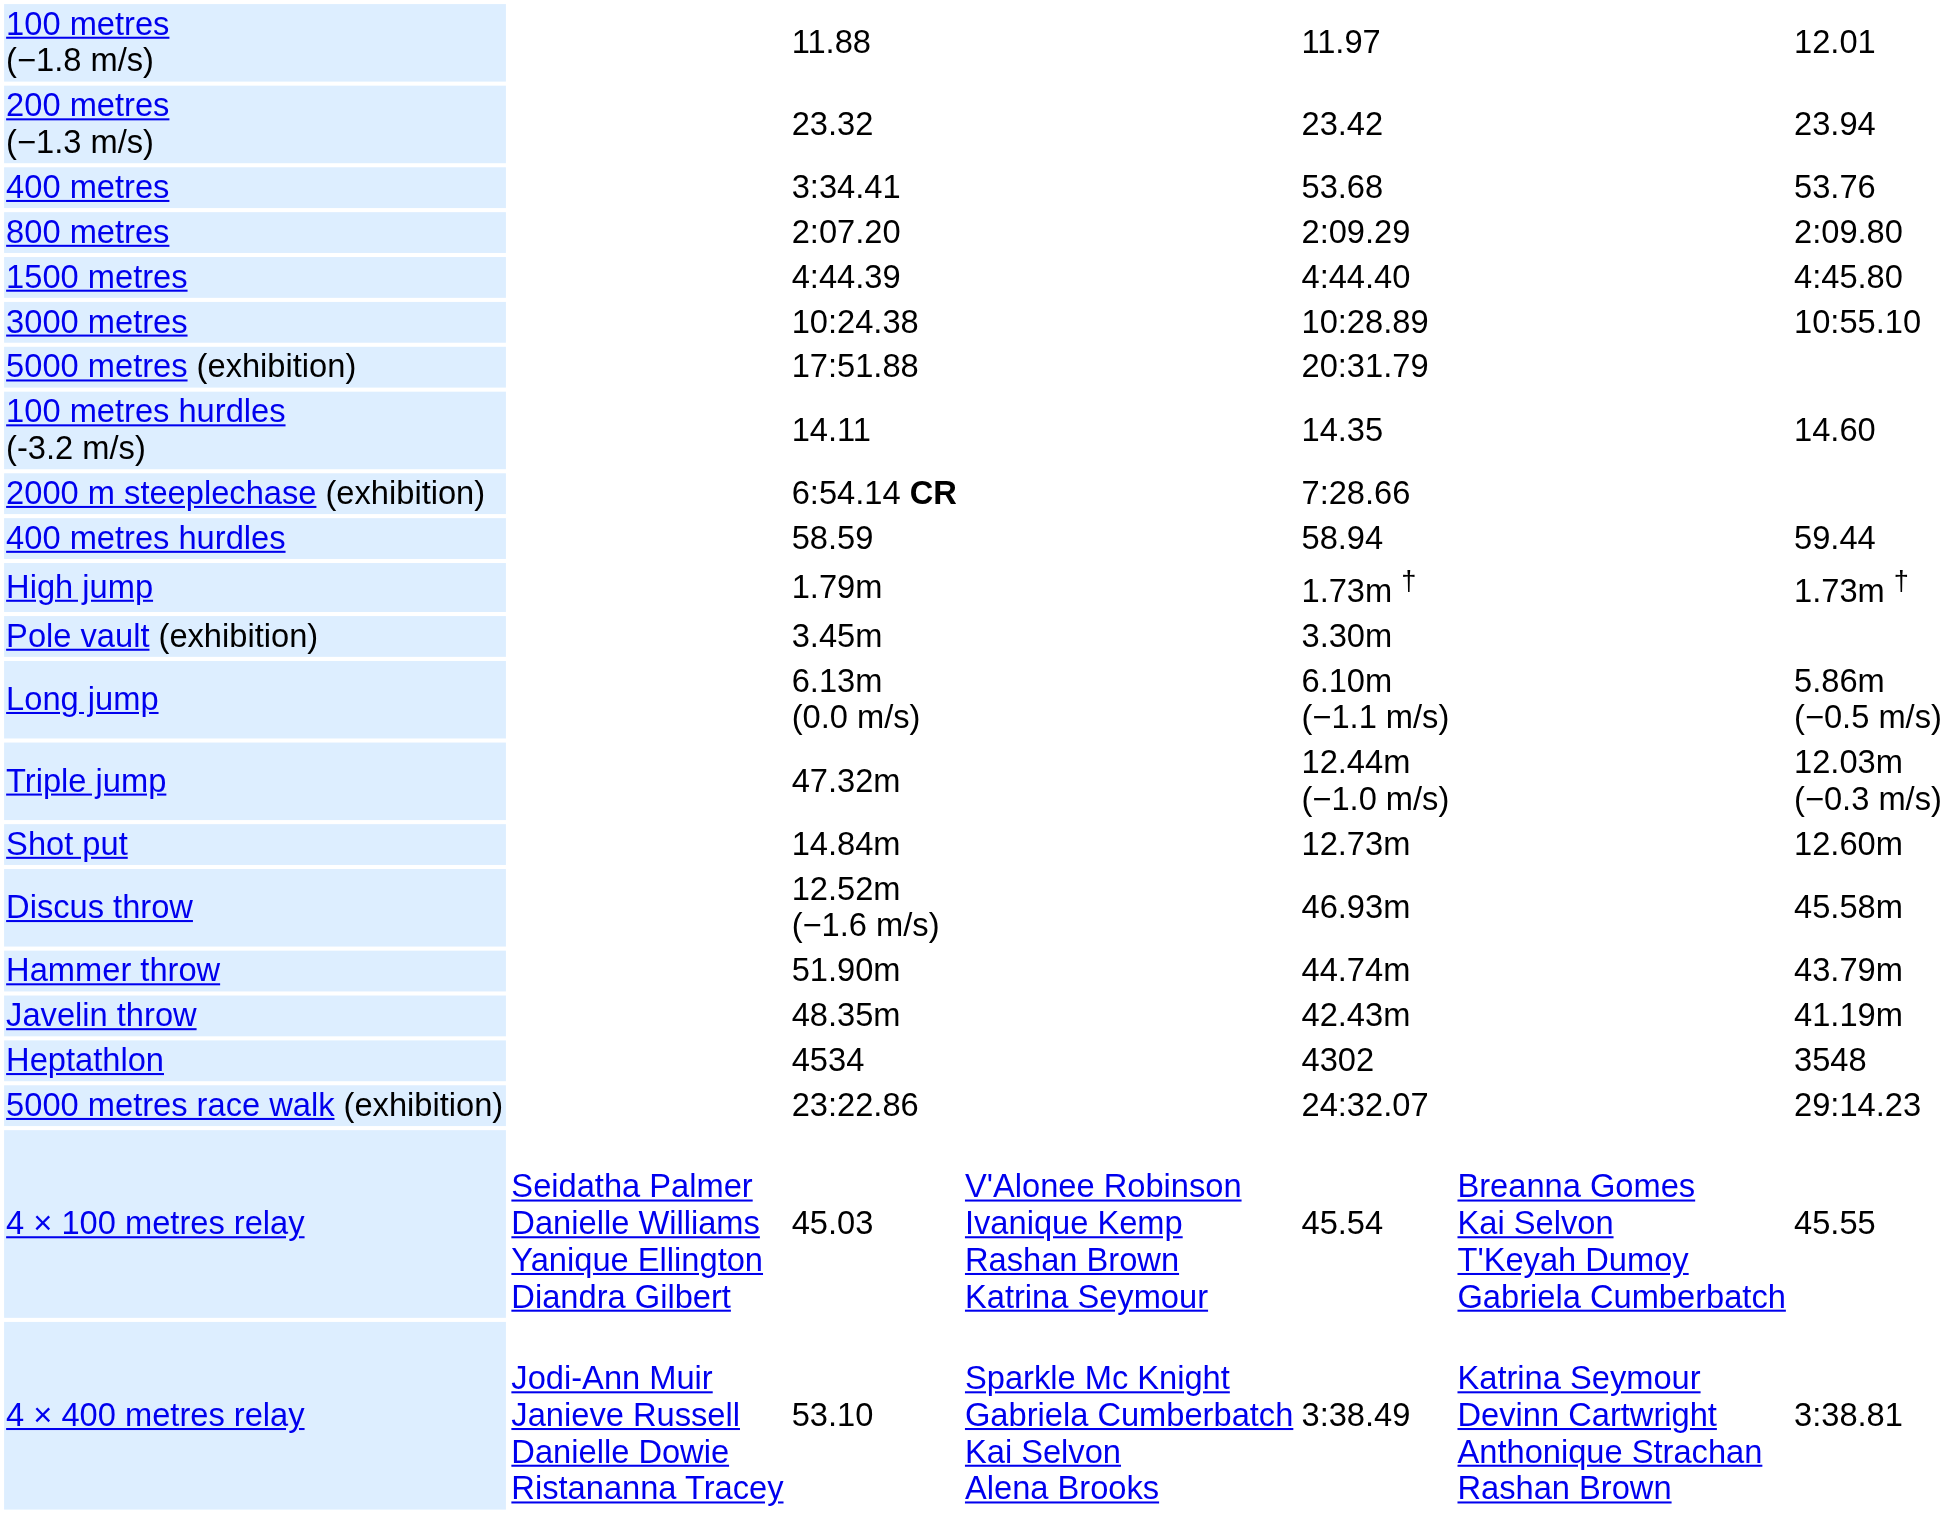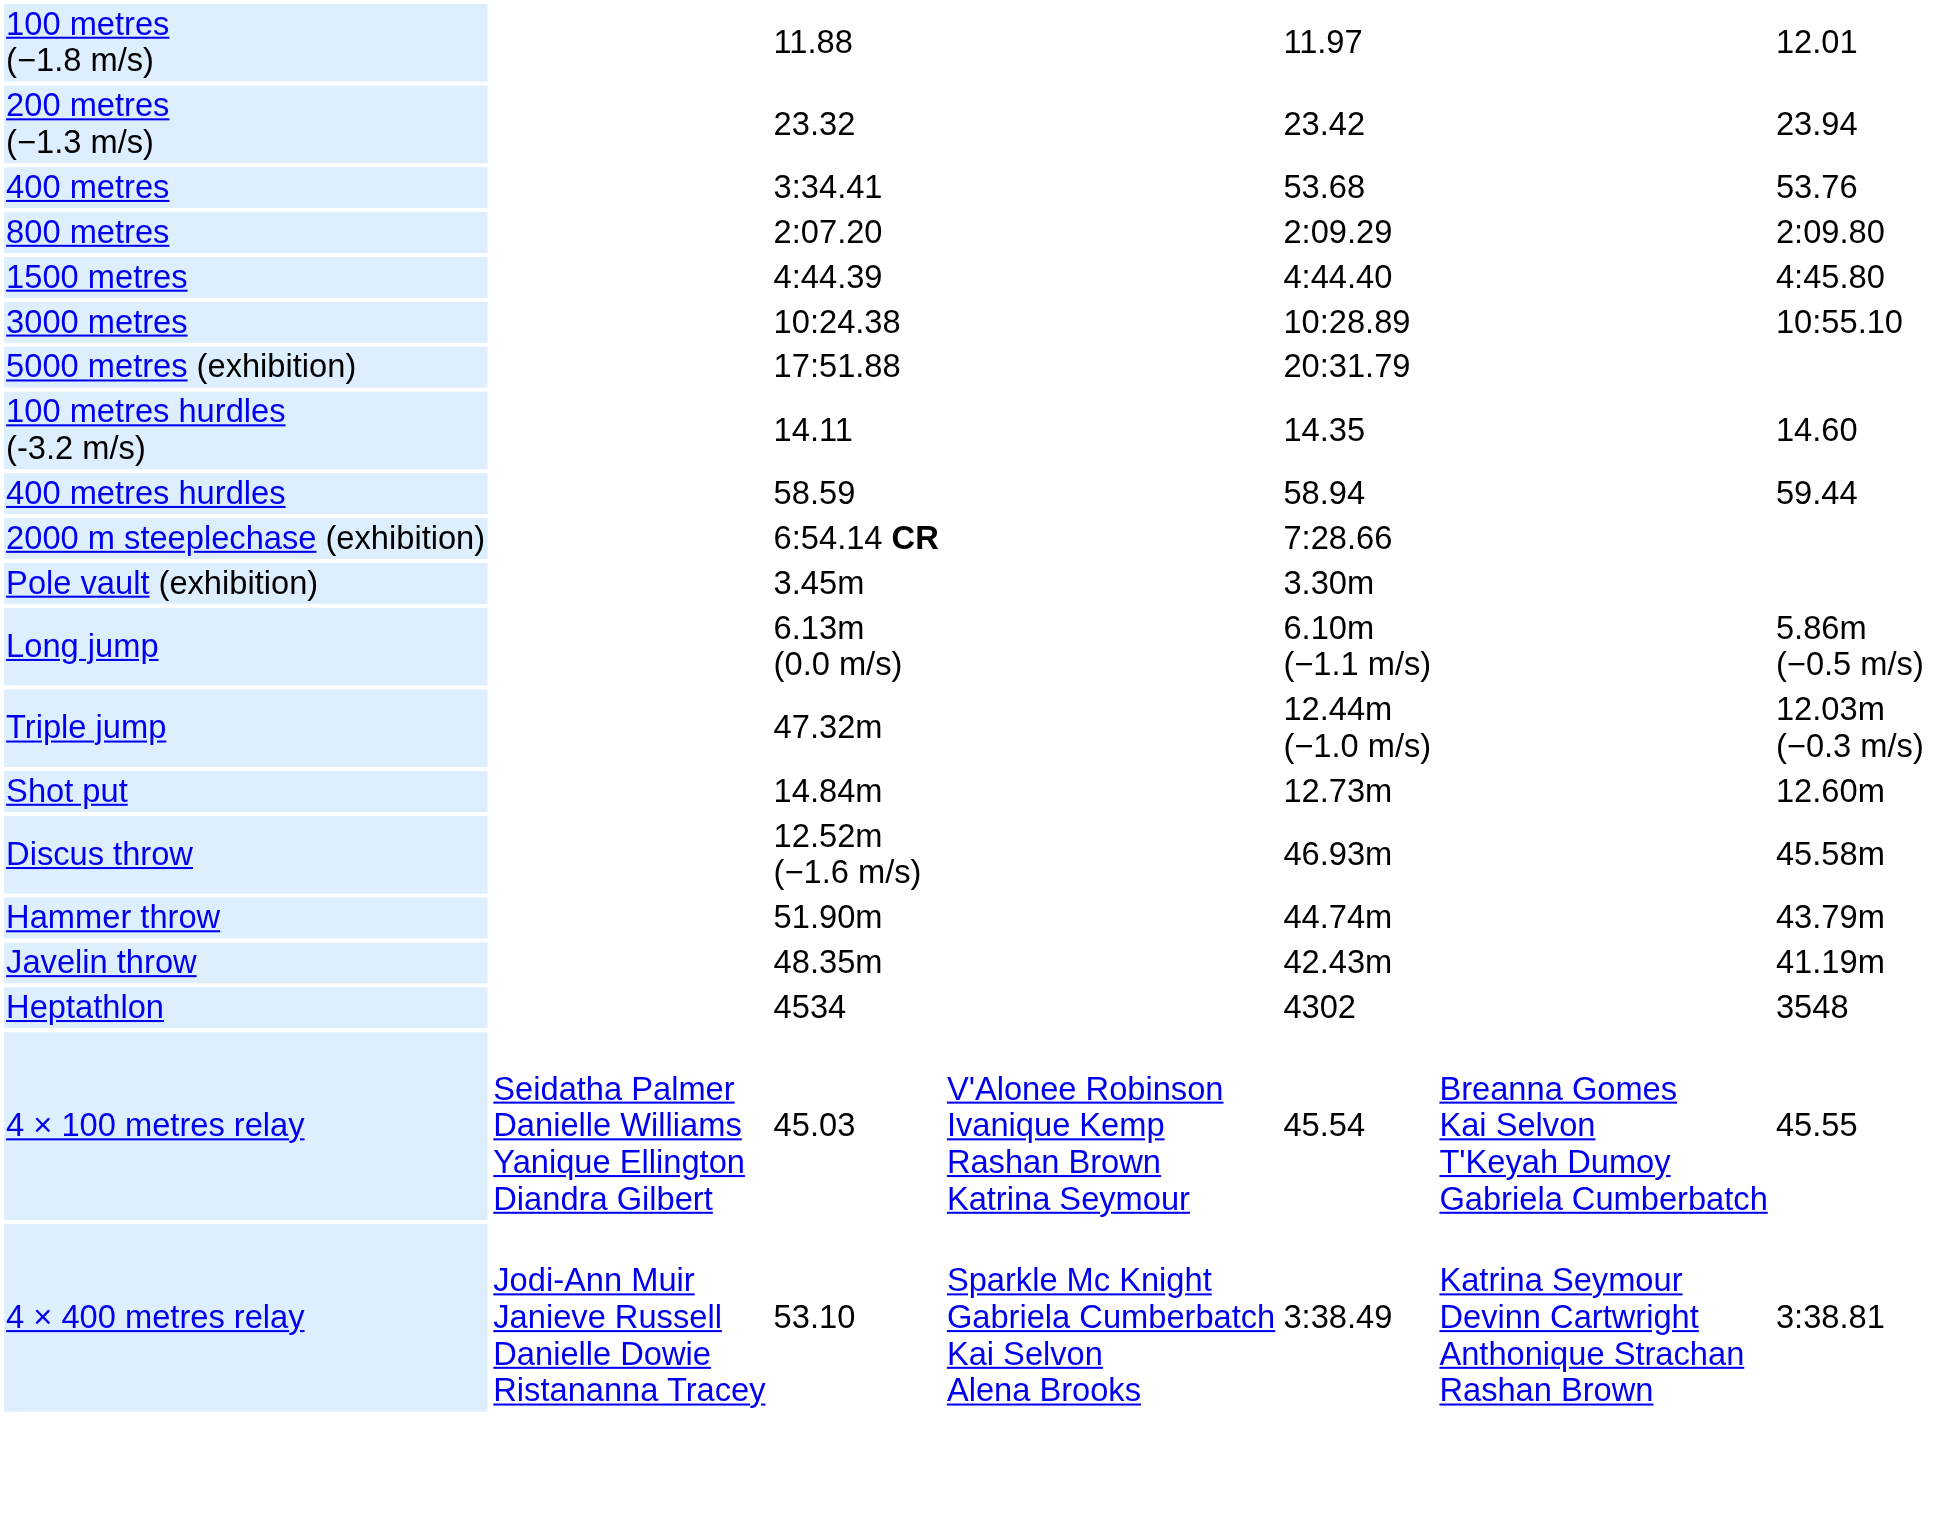rows swapped: 400 metres hurdles <-> 2000 m steeplechase (exhibition)
- row: High jump | 1.79m | 1.73m † | 1.73m †
- row: 5000 metres race walk (exhibition) | 23:22.86 | 24:32.07 | 29:14.23
